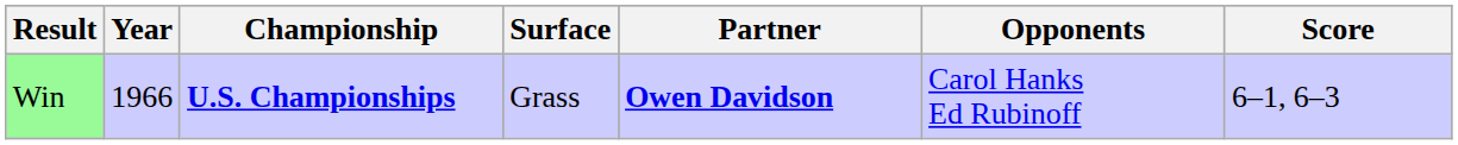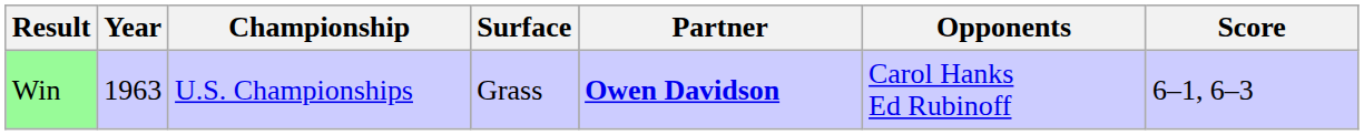Win | Year: 1966 -> 1963
Win | Championship: bold -> normal
